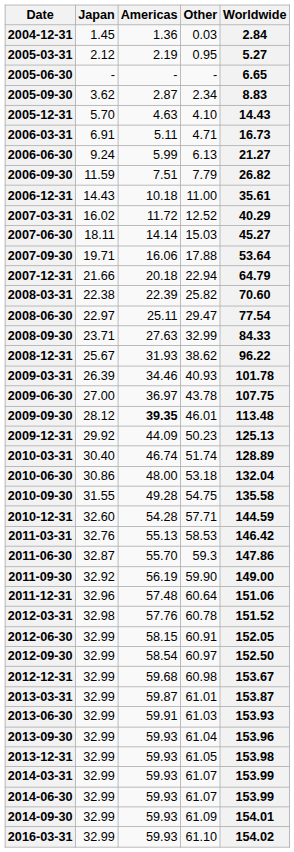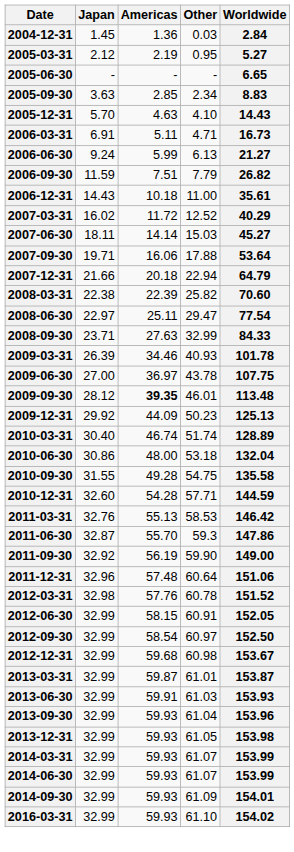2005-09-30 | Japan: 3.62 -> 3.63
2005-09-30 | Americas: 2.87 -> 2.85
- row: 2008-12-31 | 25.67 | 31.93 | 38.62 | 96.22
